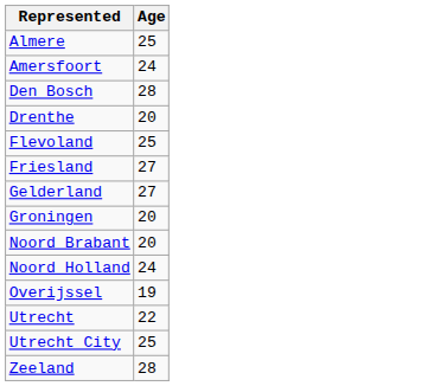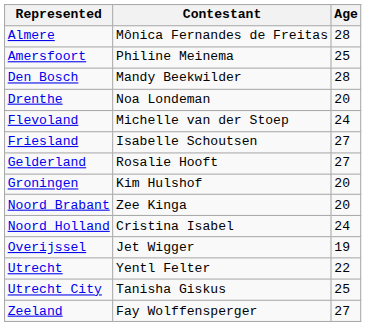+ column: Contestant | Mônica Fernandes de Freitas | Philine Meinema | Mandy Beekwilder | Noa Londeman | Michelle van der Stoep | Isabelle Schoutsen | Rosalie Hooft | Kim Hulshof | Zee Kinga | Cristina Isabel | Jet Wigger | Yentl Felter | Tanisha Giskus | Fay Wolffensperger
Almere | Age: 25 -> 28
Amersfoort | Age: 24 -> 25
Flevoland | Age: 25 -> 24
Zeeland | Age: 28 -> 27
